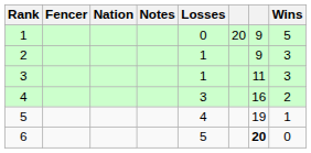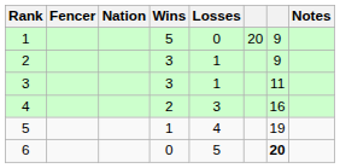columns swapped: Wins <-> Notes
